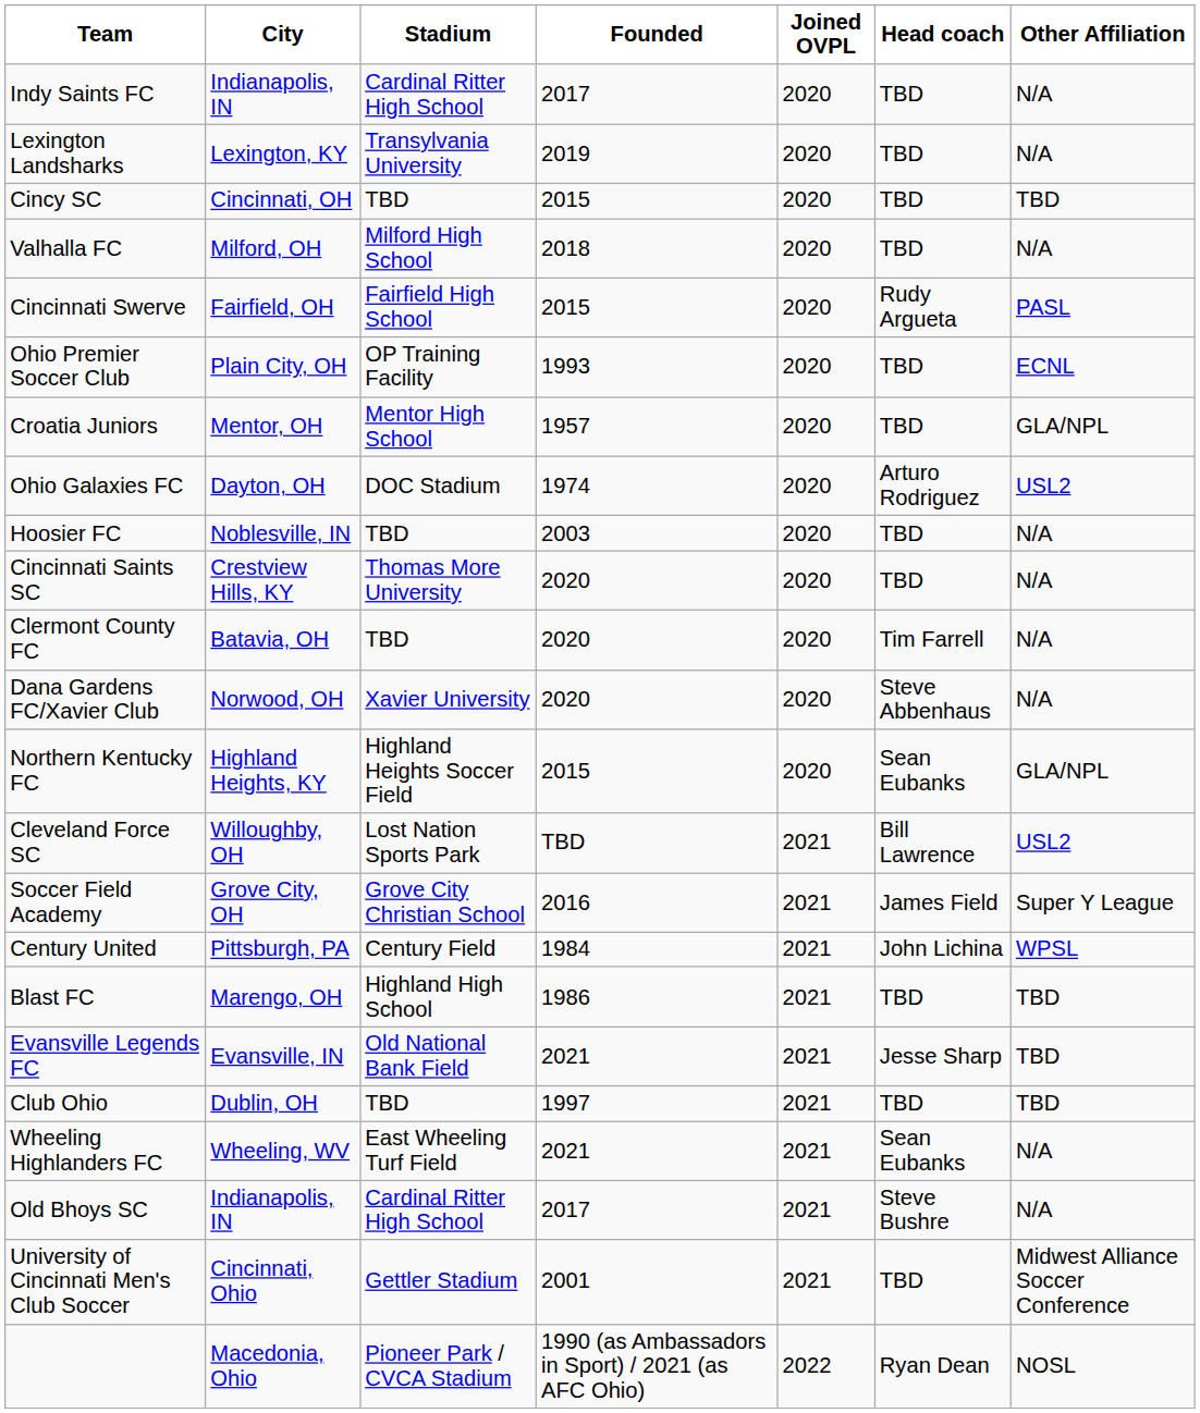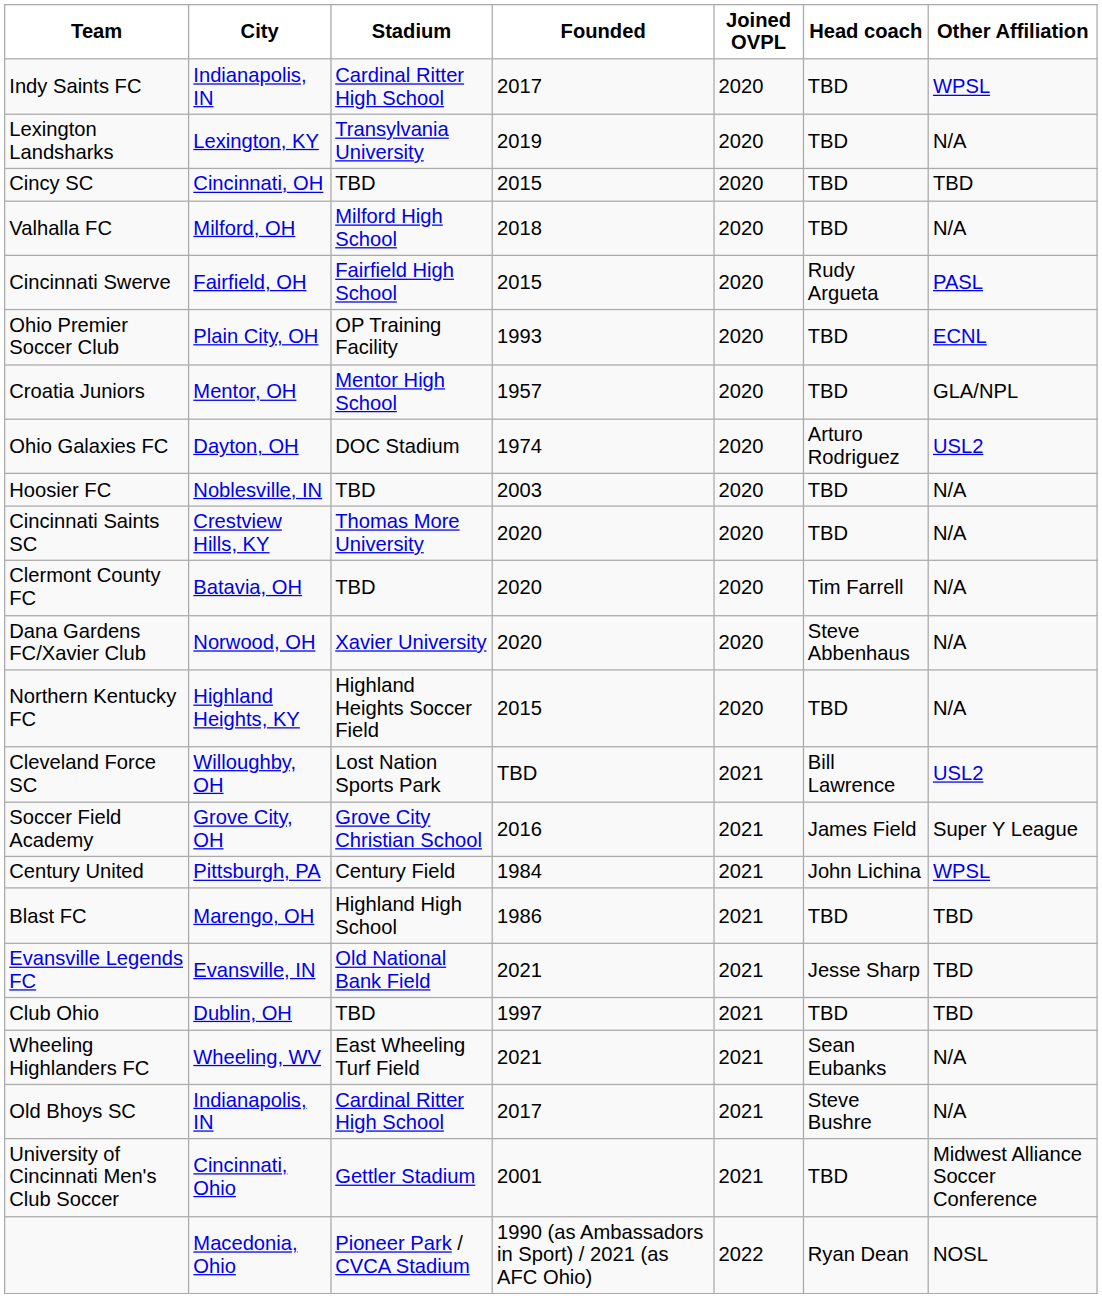Indy Saints FC | Other Affiliation: N/A -> WPSL
Northern Kentucky FC | Head coach: Sean Eubanks -> TBD
Northern Kentucky FC | Other Affiliation: GLA/NPL -> N/A
